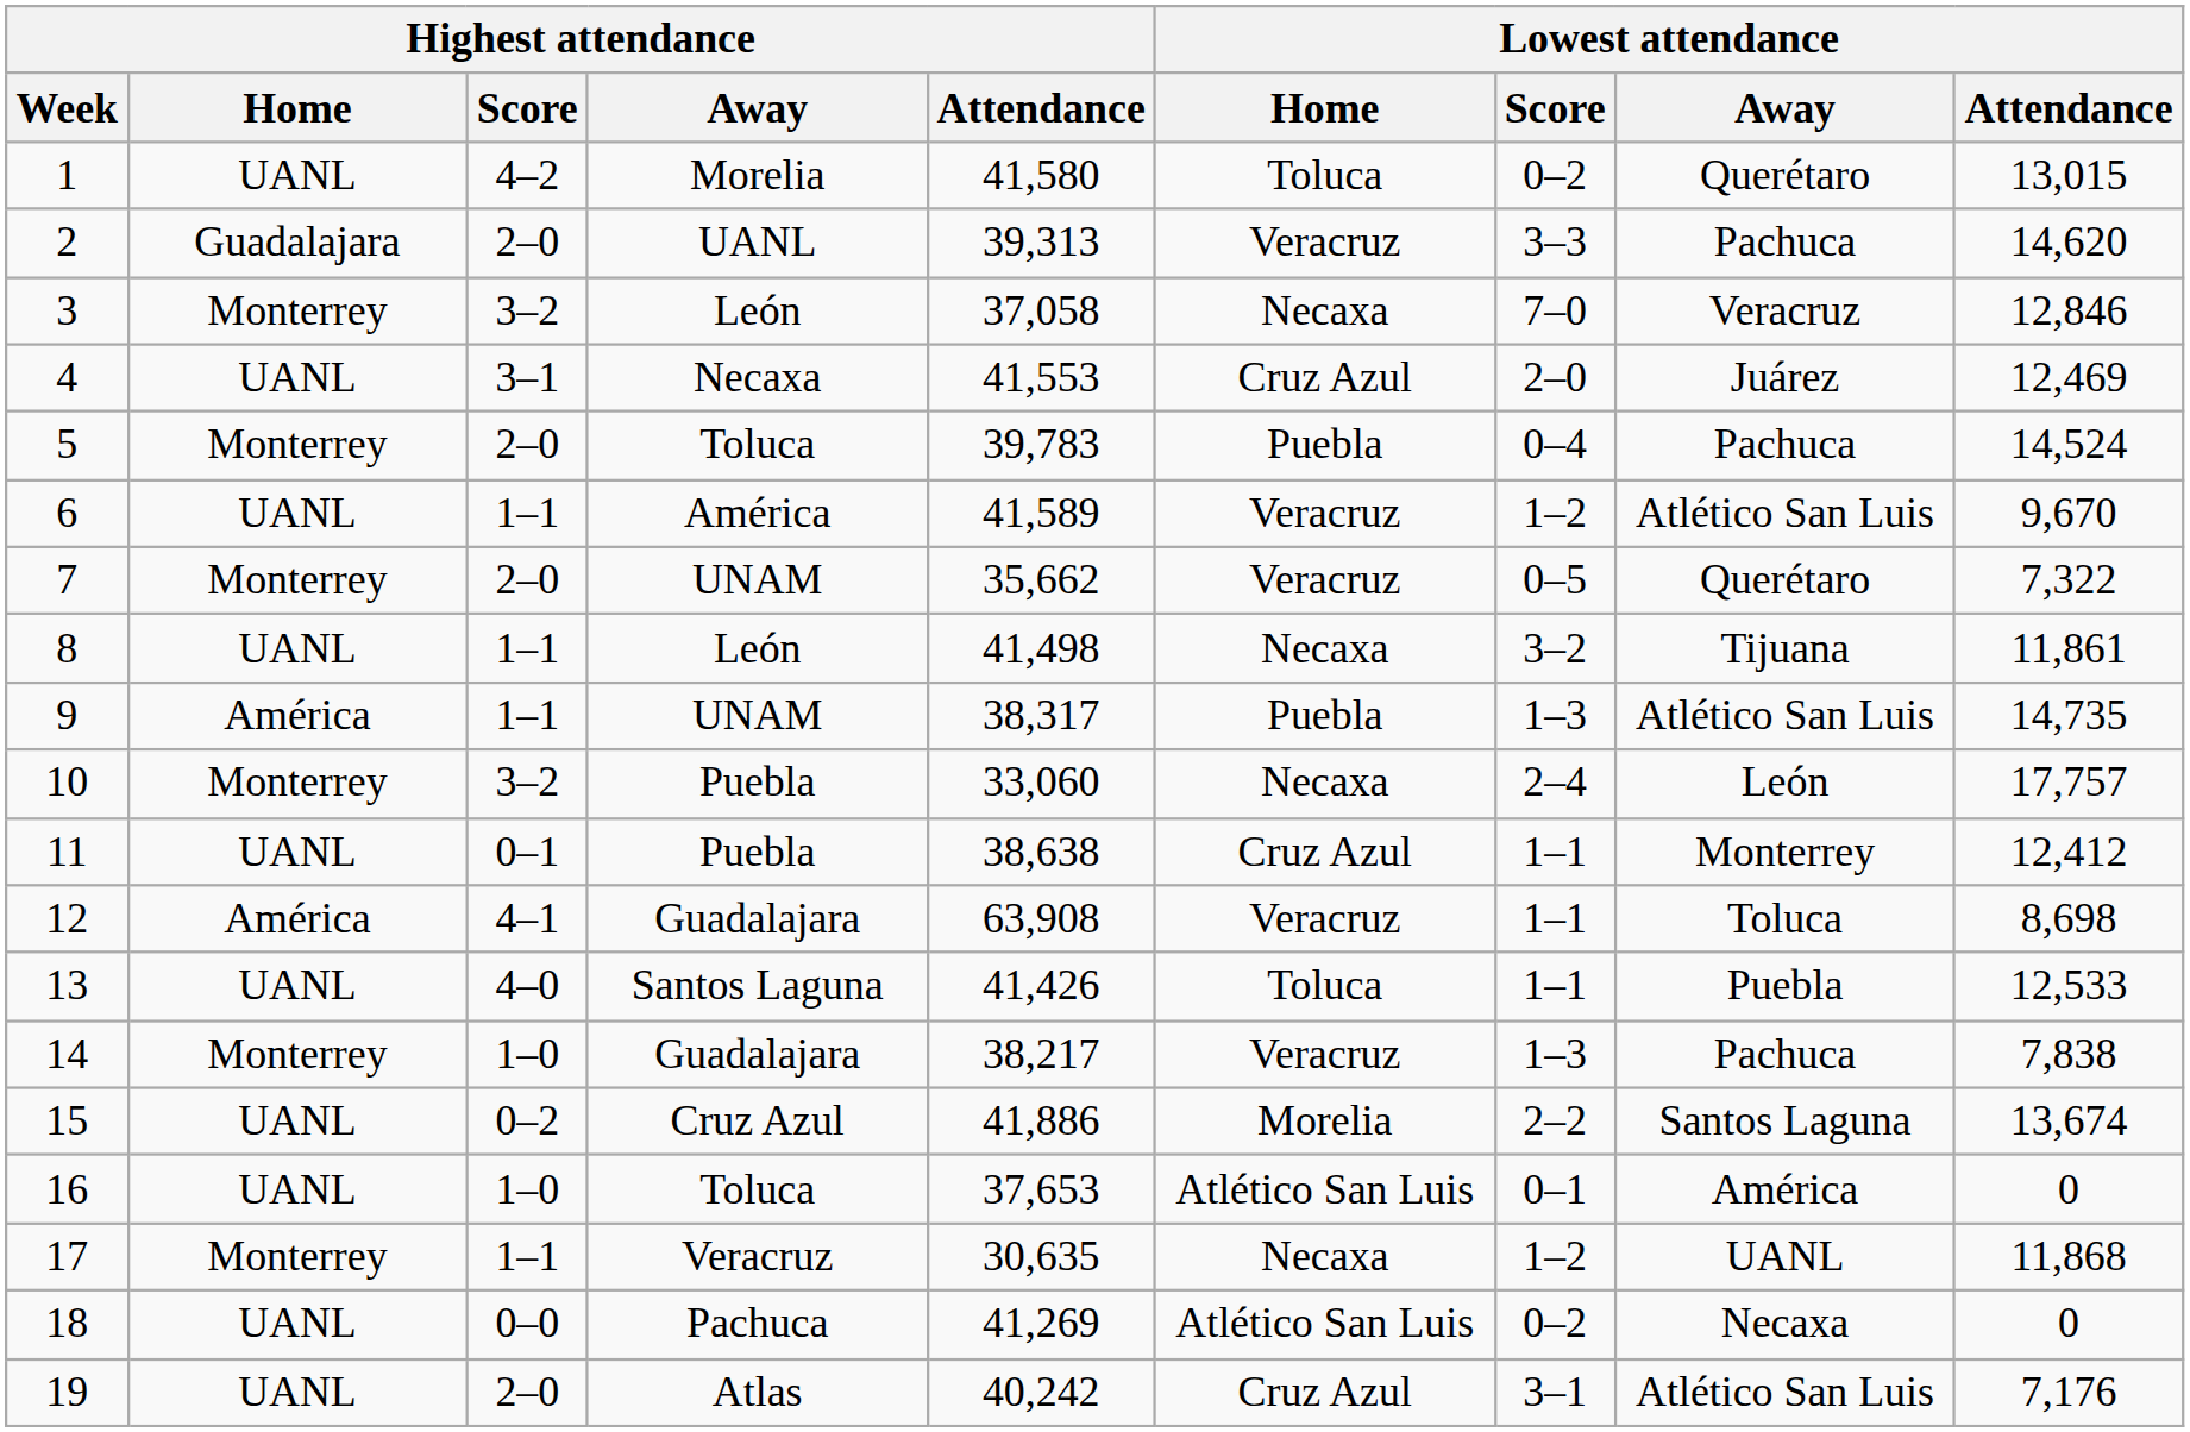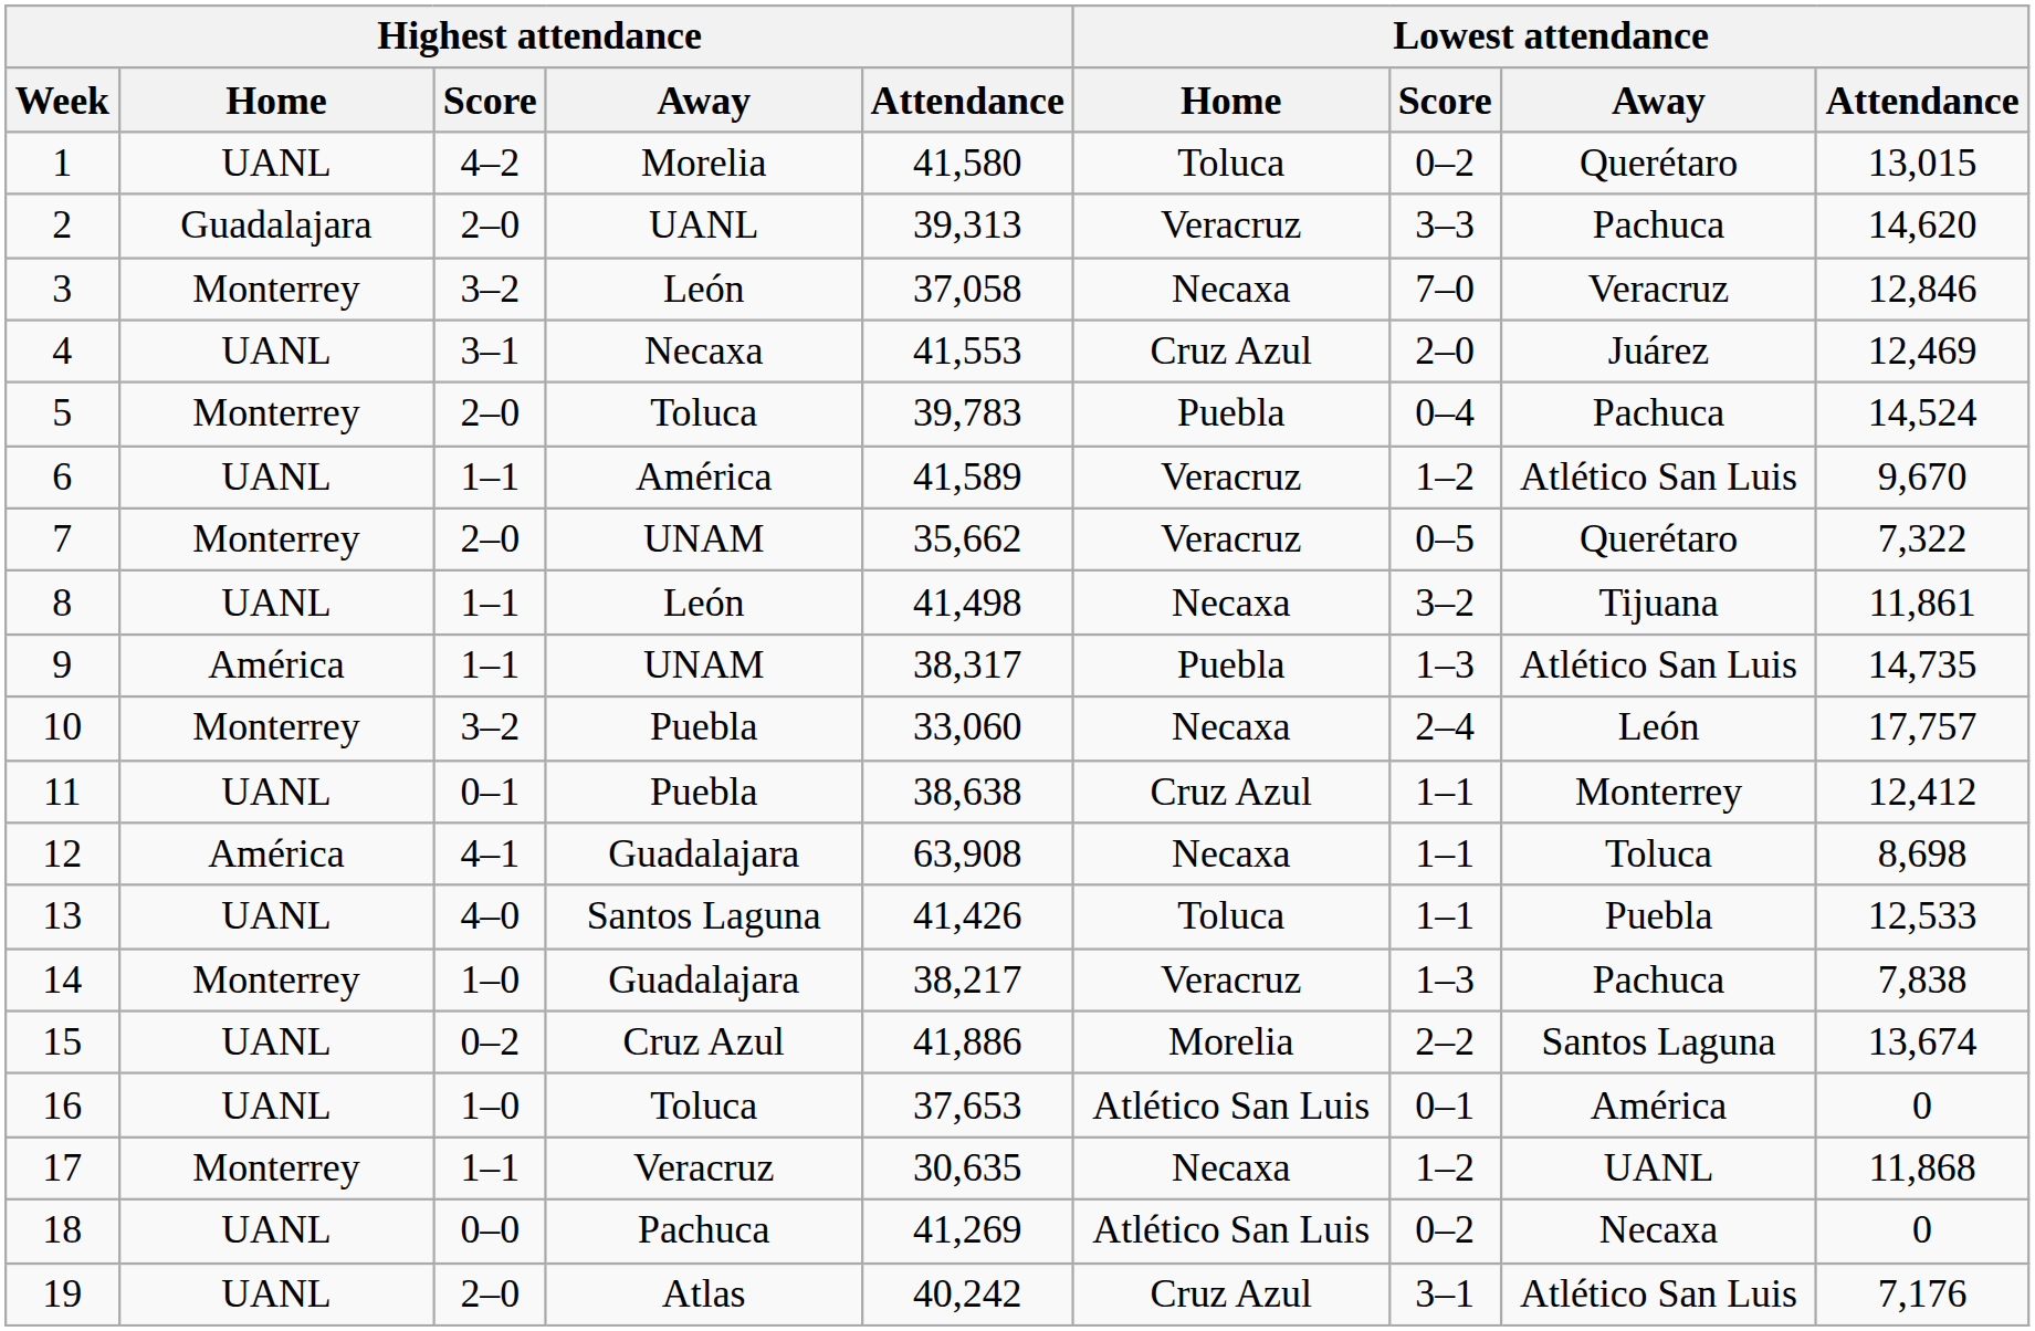12 | Lowest attendance / Home: Veracruz -> Necaxa
